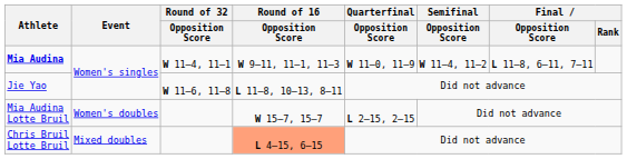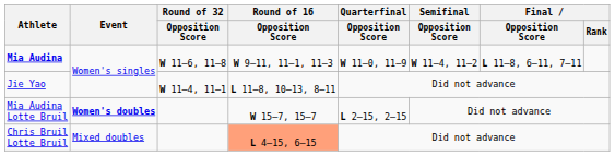Mia Audina | Round of 32 / Opposition Score: W 11–4, 11–1 -> W 11–6, 11–8
Jie Yao | Round of 32 / Opposition Score: W 11–6, 11–8 -> W 11–4, 11–1
Mia Audina Lotte Bruil | Event: normal -> bold
